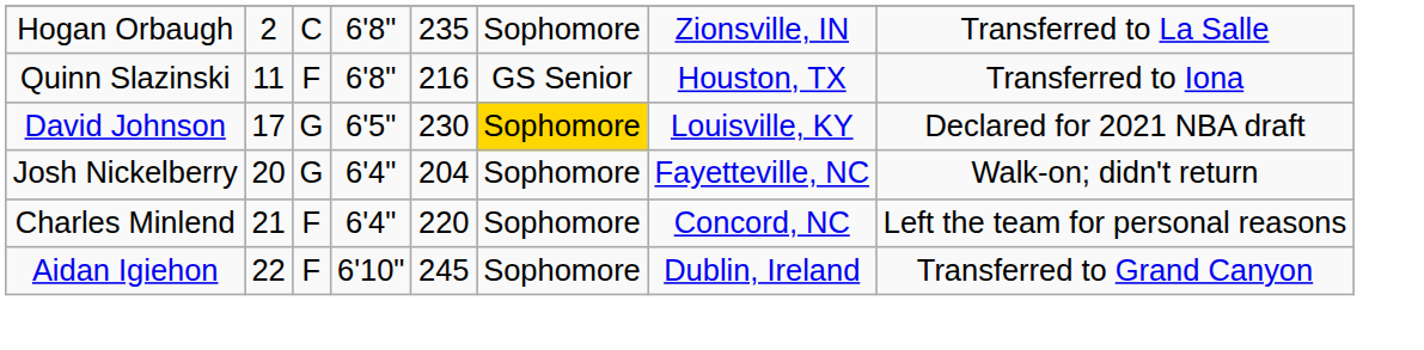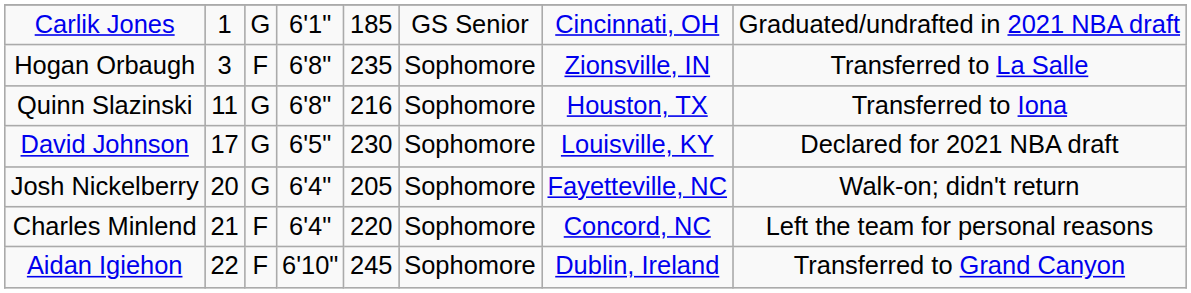+ row: Carlik Jones | 1 | G | 6'1" | 185 | GS Senior | Cincinnati, OH | Graduated/undrafted in 2021 NBA draft
Hogan Orbaugh | column 2: 2 -> 3
Hogan Orbaugh | column 3: C -> F
Quinn Slazinski | column 3: F -> G
Quinn Slazinski | column 6: GS Senior -> Sophomore
David Johnson | column 6: gold background -> no background
Josh Nickelberry | column 5: 204 -> 205
